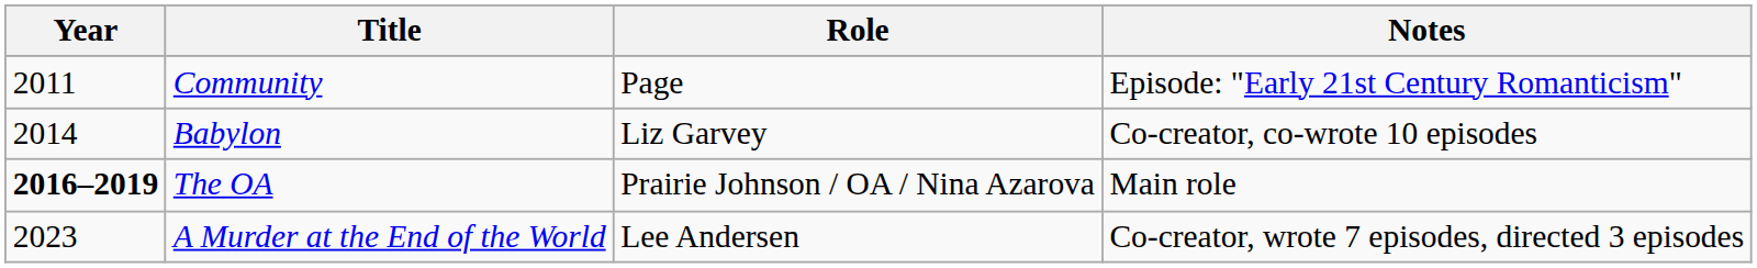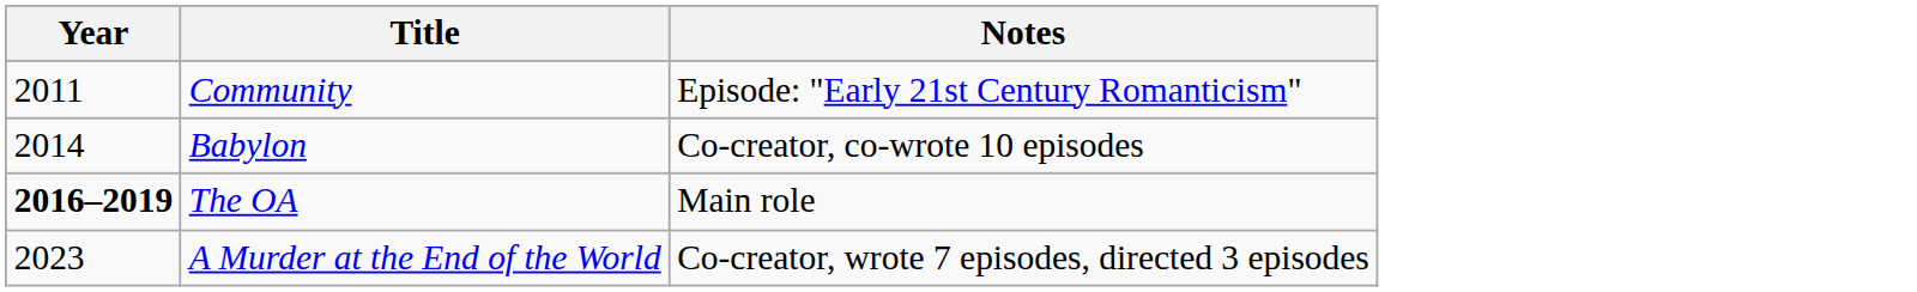- column: Role | Page | Liz Garvey | Prairie Johnson / OA / Nina Azarova | Lee Andersen
